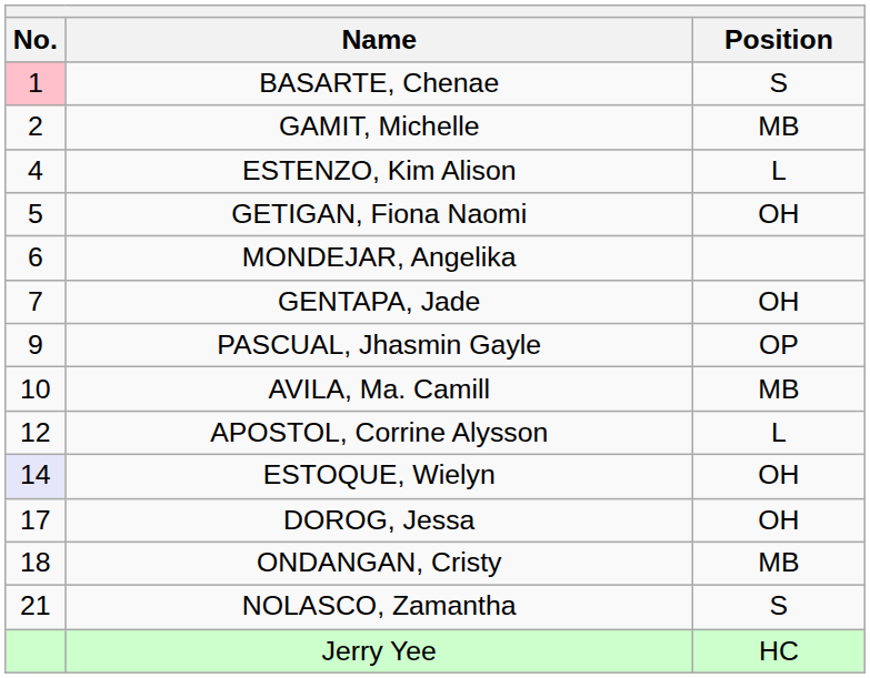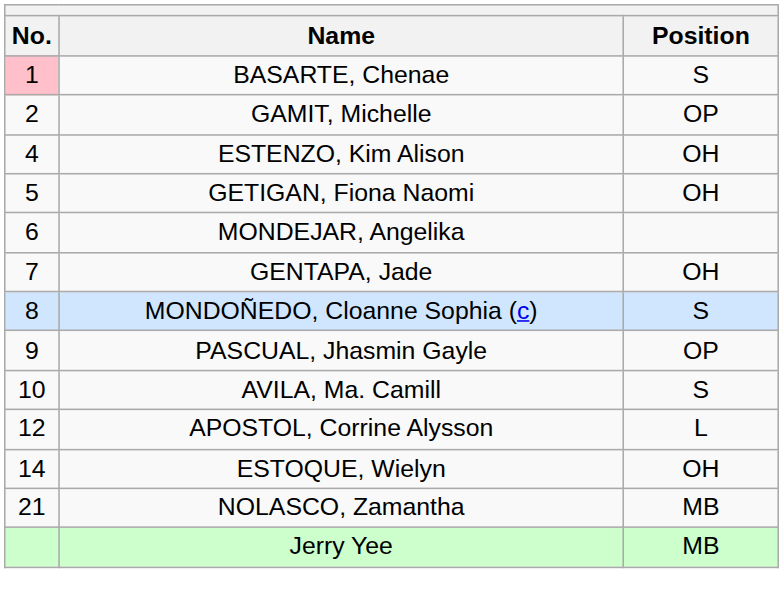GAMIT, Michelle | Position: MB -> OP
ESTENZO, Kim Alison | Position: L -> OH
+ row: 8 | MONDOÑEDO, Cloanne Sophia (c) | S
AVILA, Ma. Camill | Position: MB -> S
ESTOQUE, Wielyn | No.: lavender background -> no background
- row: 17 | DOROG, Jessa | OH
- row: 18 | ONDANGAN, Cristy | MB
NOLASCO, Zamantha | Position: S -> MB
Jerry Yee | Position: HC -> MB
